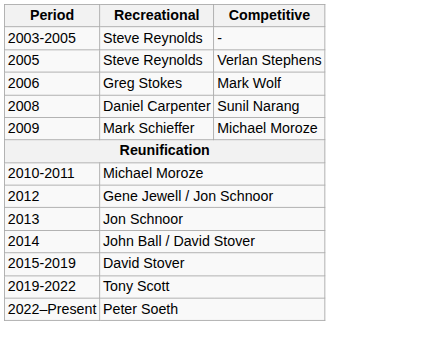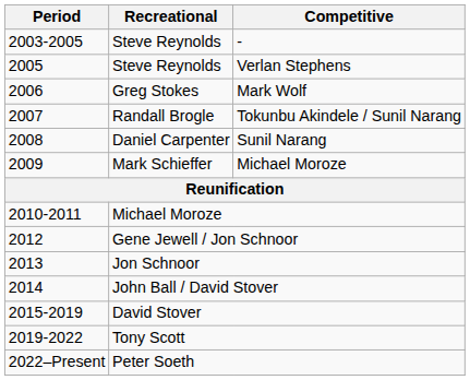+ row: 2007 | Randall Brogle | Tokunbu Akindele / Sunil Narang
